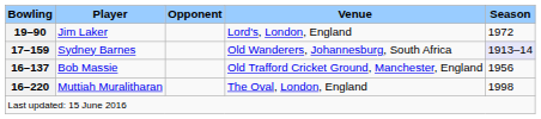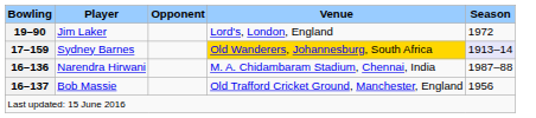Sydney Barnes | Venue: no background -> gold background
+ row: 16–136 | Narendra Hirwani | M. A. Chidambaram Stadium, Chennai, India | 1987–88
- row: 16–220 | Muttiah Muralitharan | The Oval, London, England | 1998
